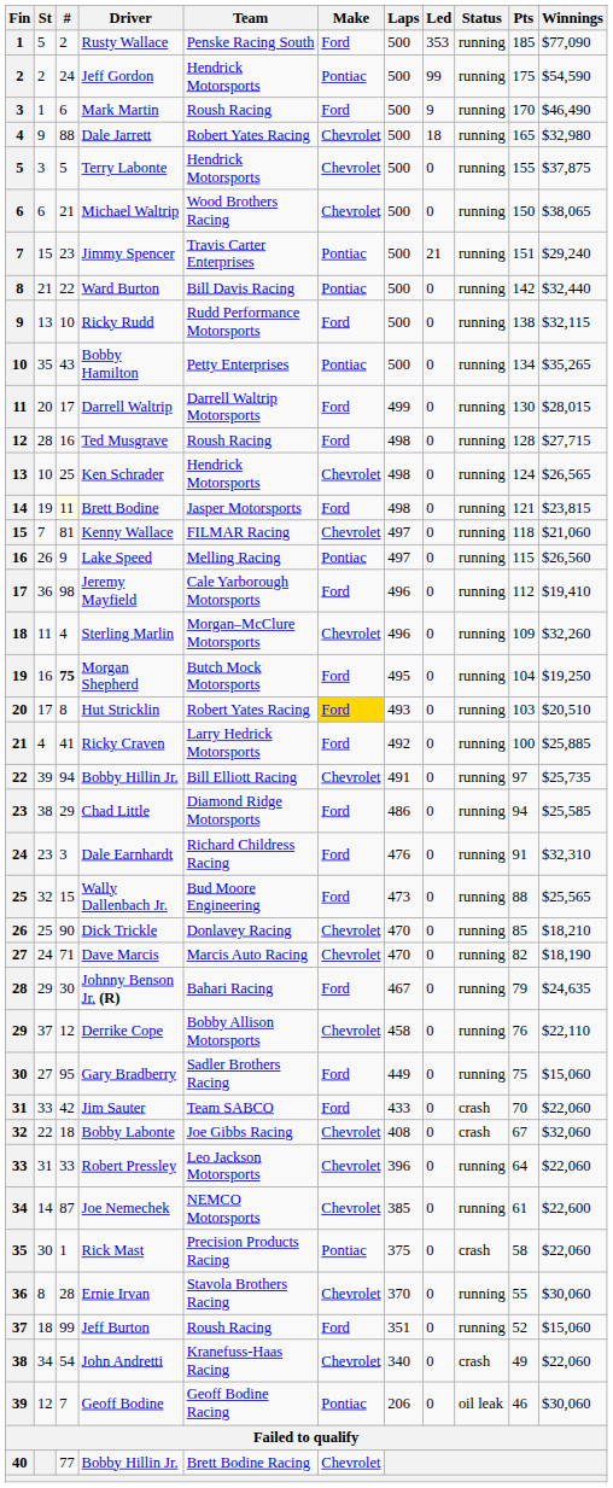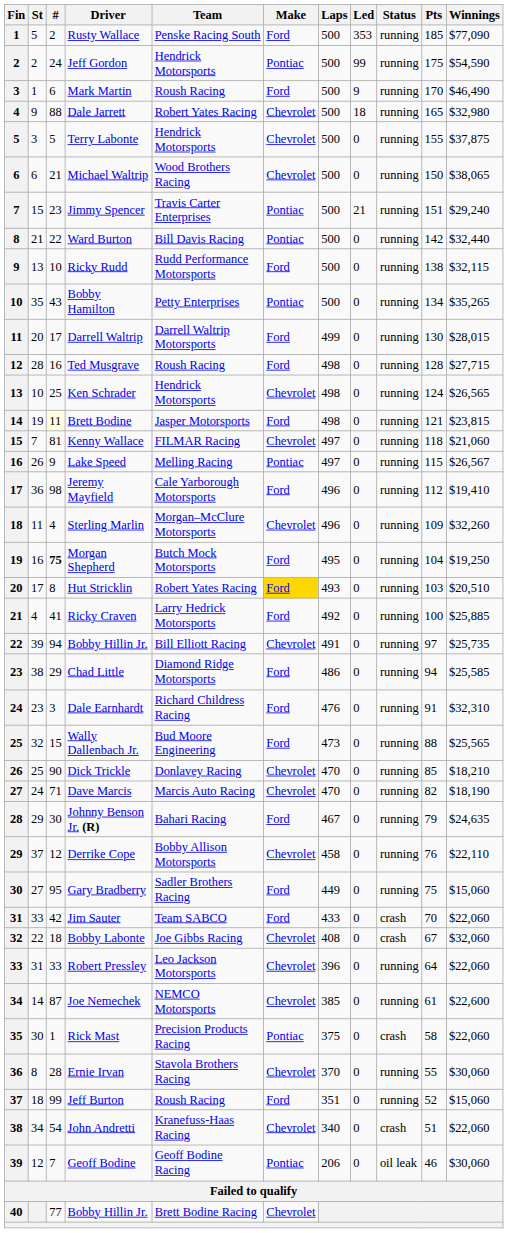Lake Speed | Winnings: $26,560 -> $26,567
John Andretti | Pts: 49 -> 51
